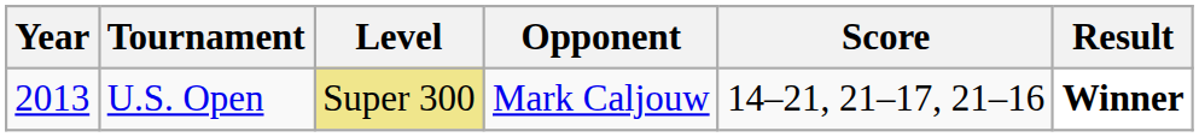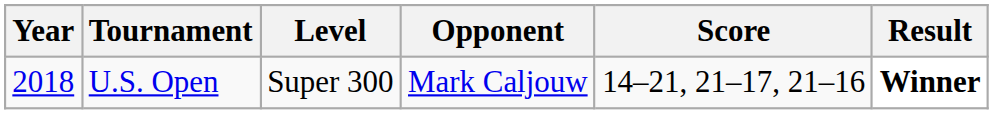U.S. Open | Year: 2013 -> 2018
U.S. Open | Level: khaki background -> no background
